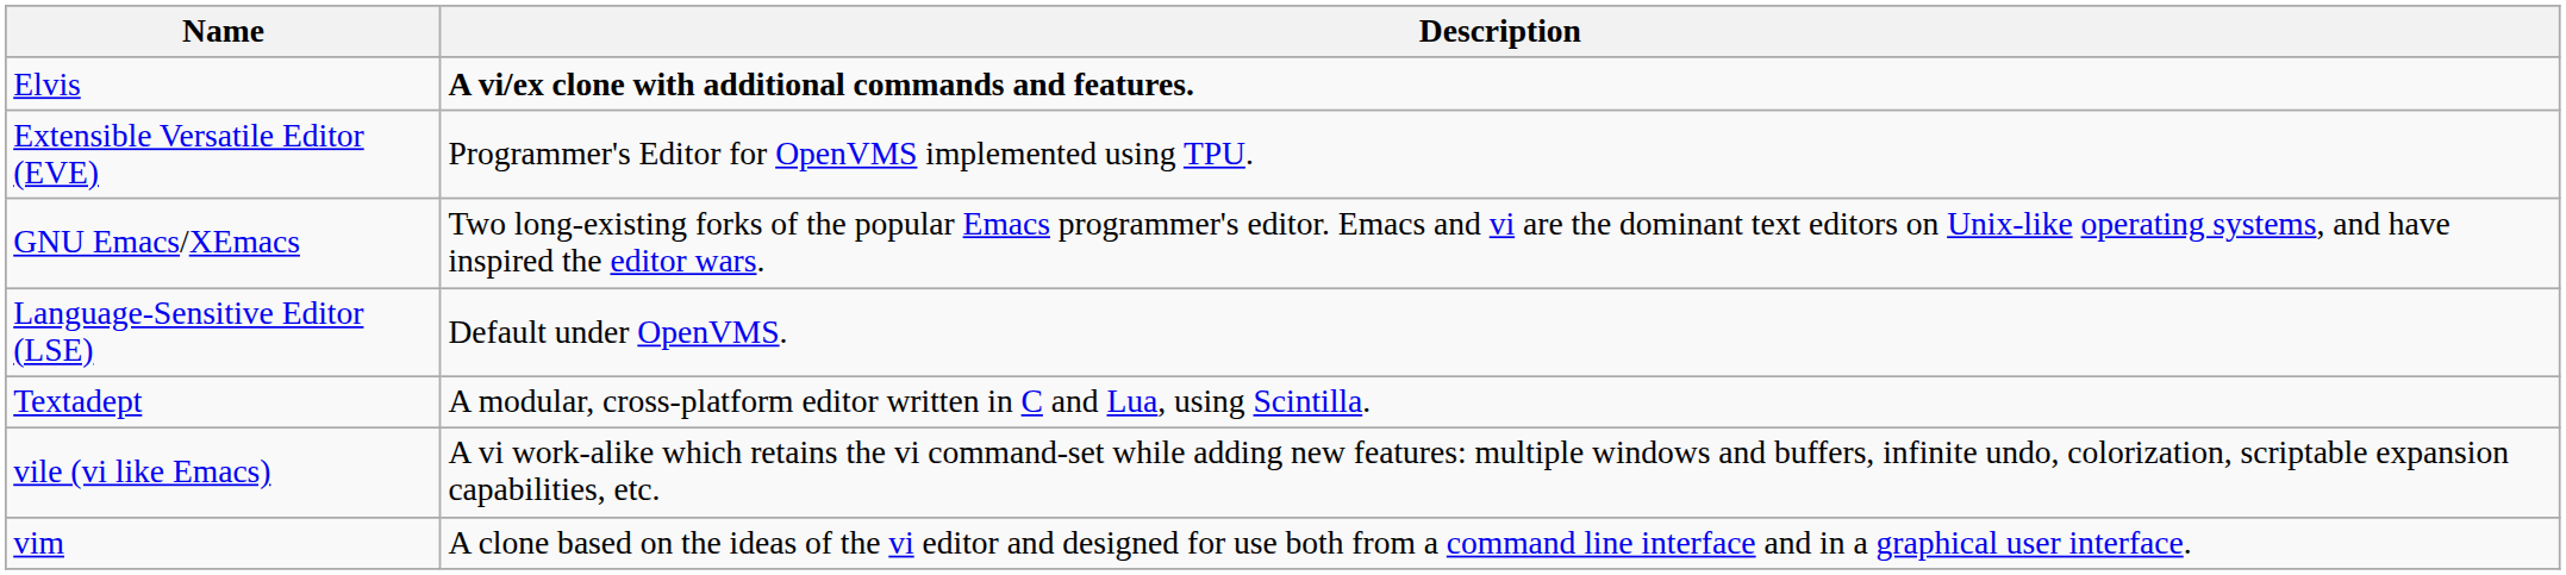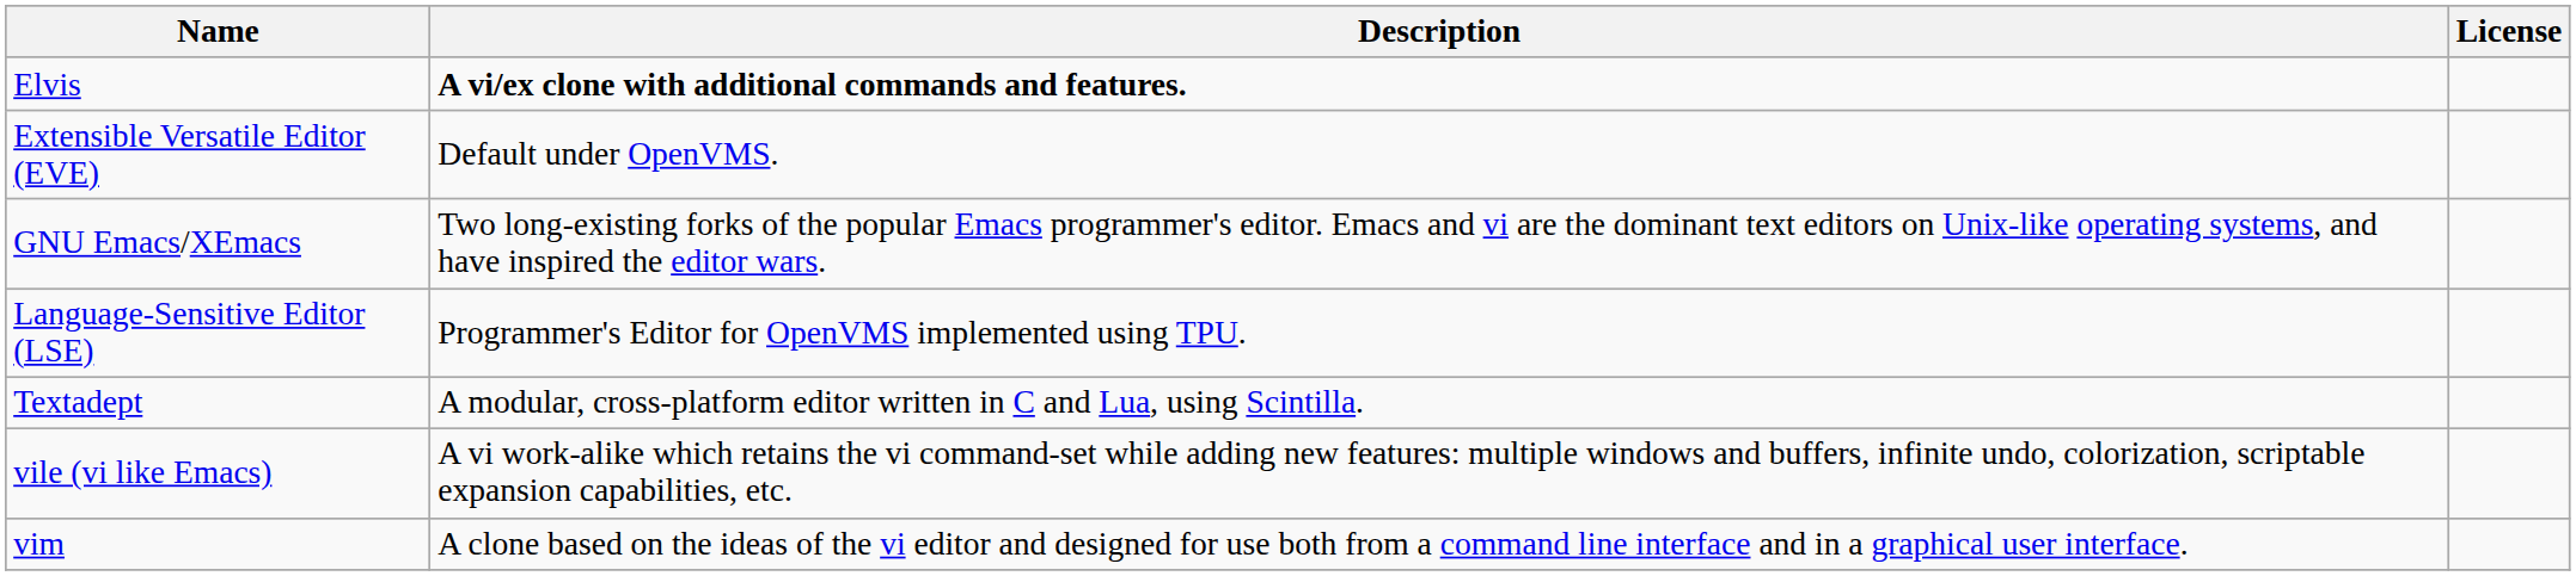+ column: License
Extensible Versatile Editor (EVE) | Description: Programmer's Editor for OpenVMS implemented using TPU. -> Default under OpenVMS.
Language-Sensitive Editor (LSE) | Description: Default under OpenVMS. -> Programmer's Editor for OpenVMS implemented using TPU.
